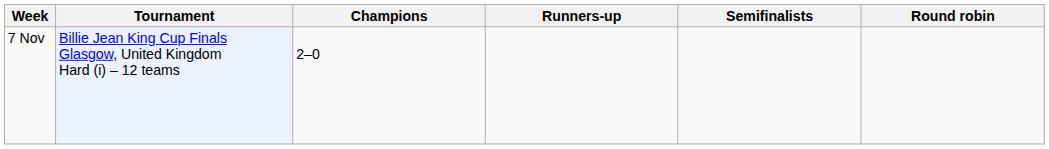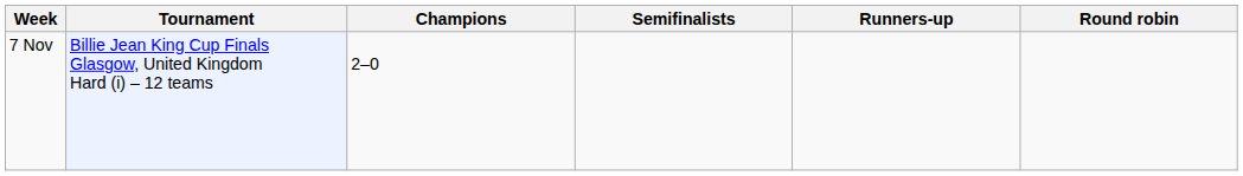columns swapped: Runners-up <-> Semifinalists
